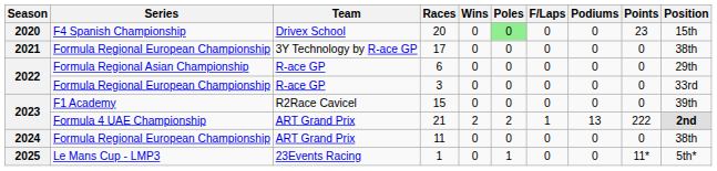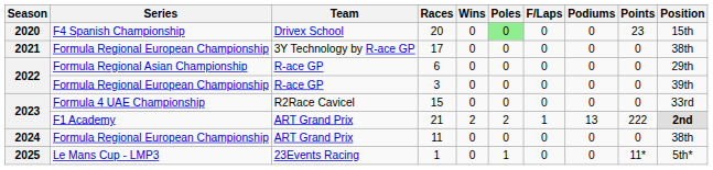3 | Position: 33rd -> 39th
15 | Series: F1 Academy -> Formula 4 UAE Championship
15 | Position: 39th -> 33rd
21 | Series: Formula 4 UAE Championship -> F1 Academy
